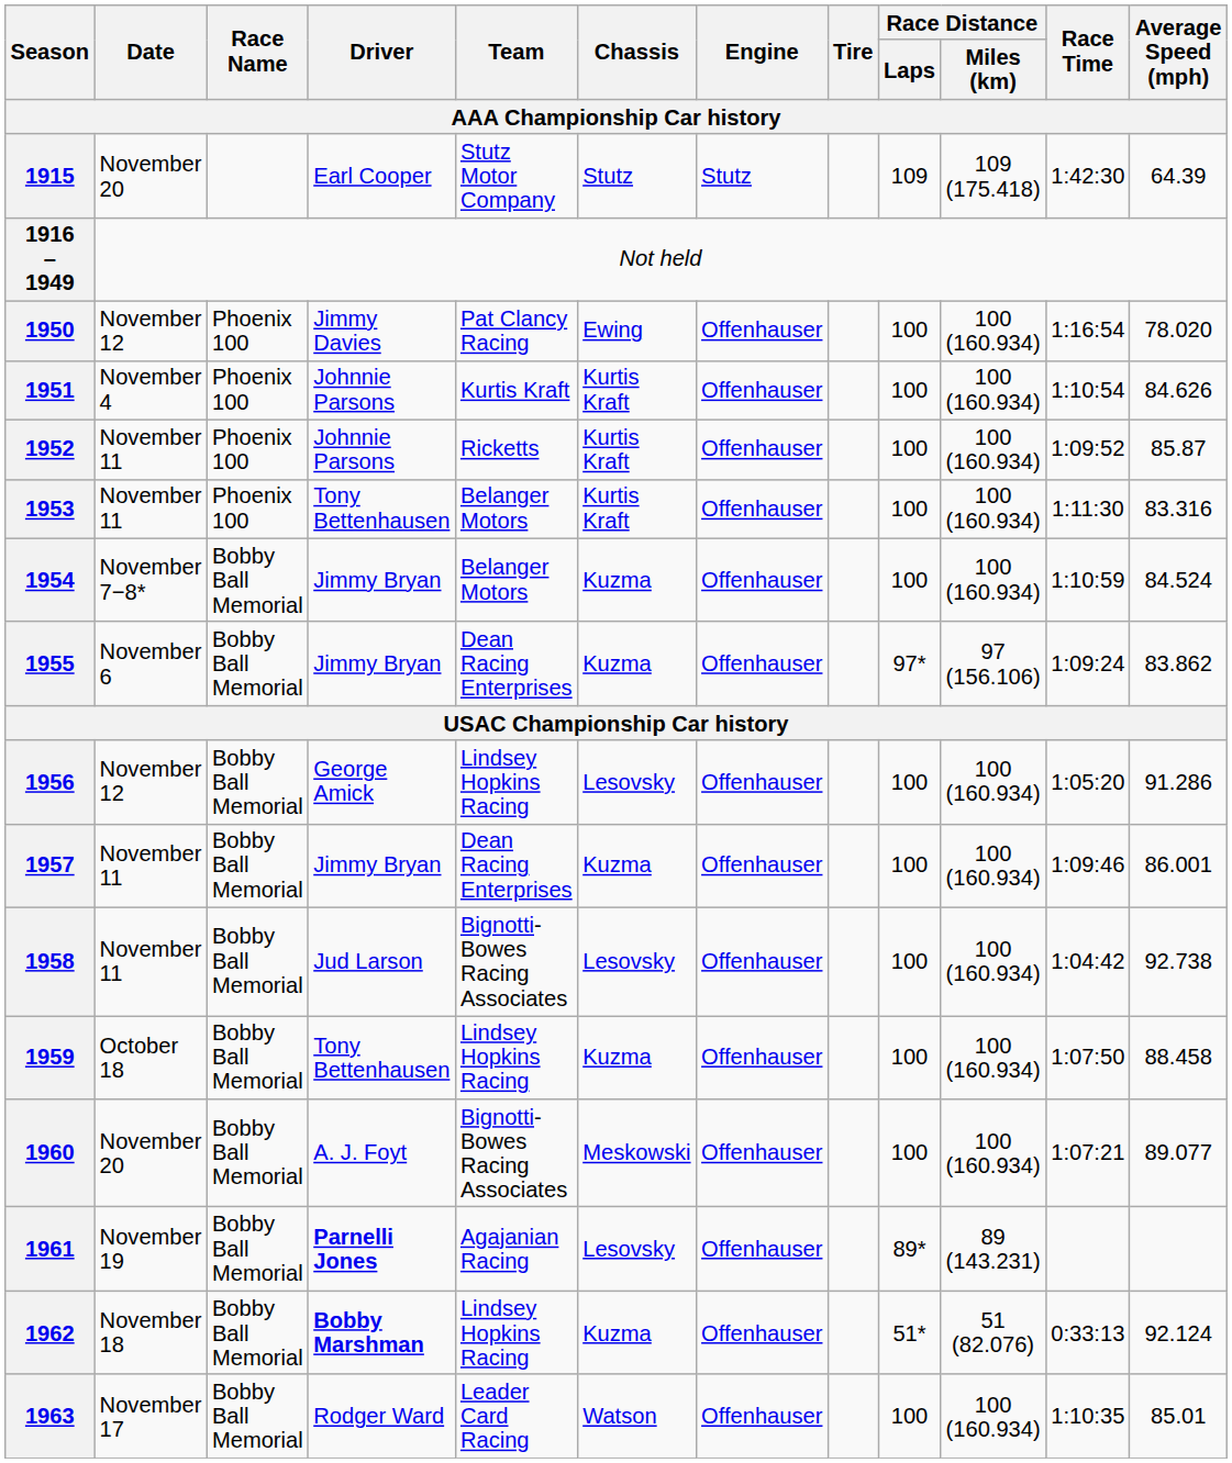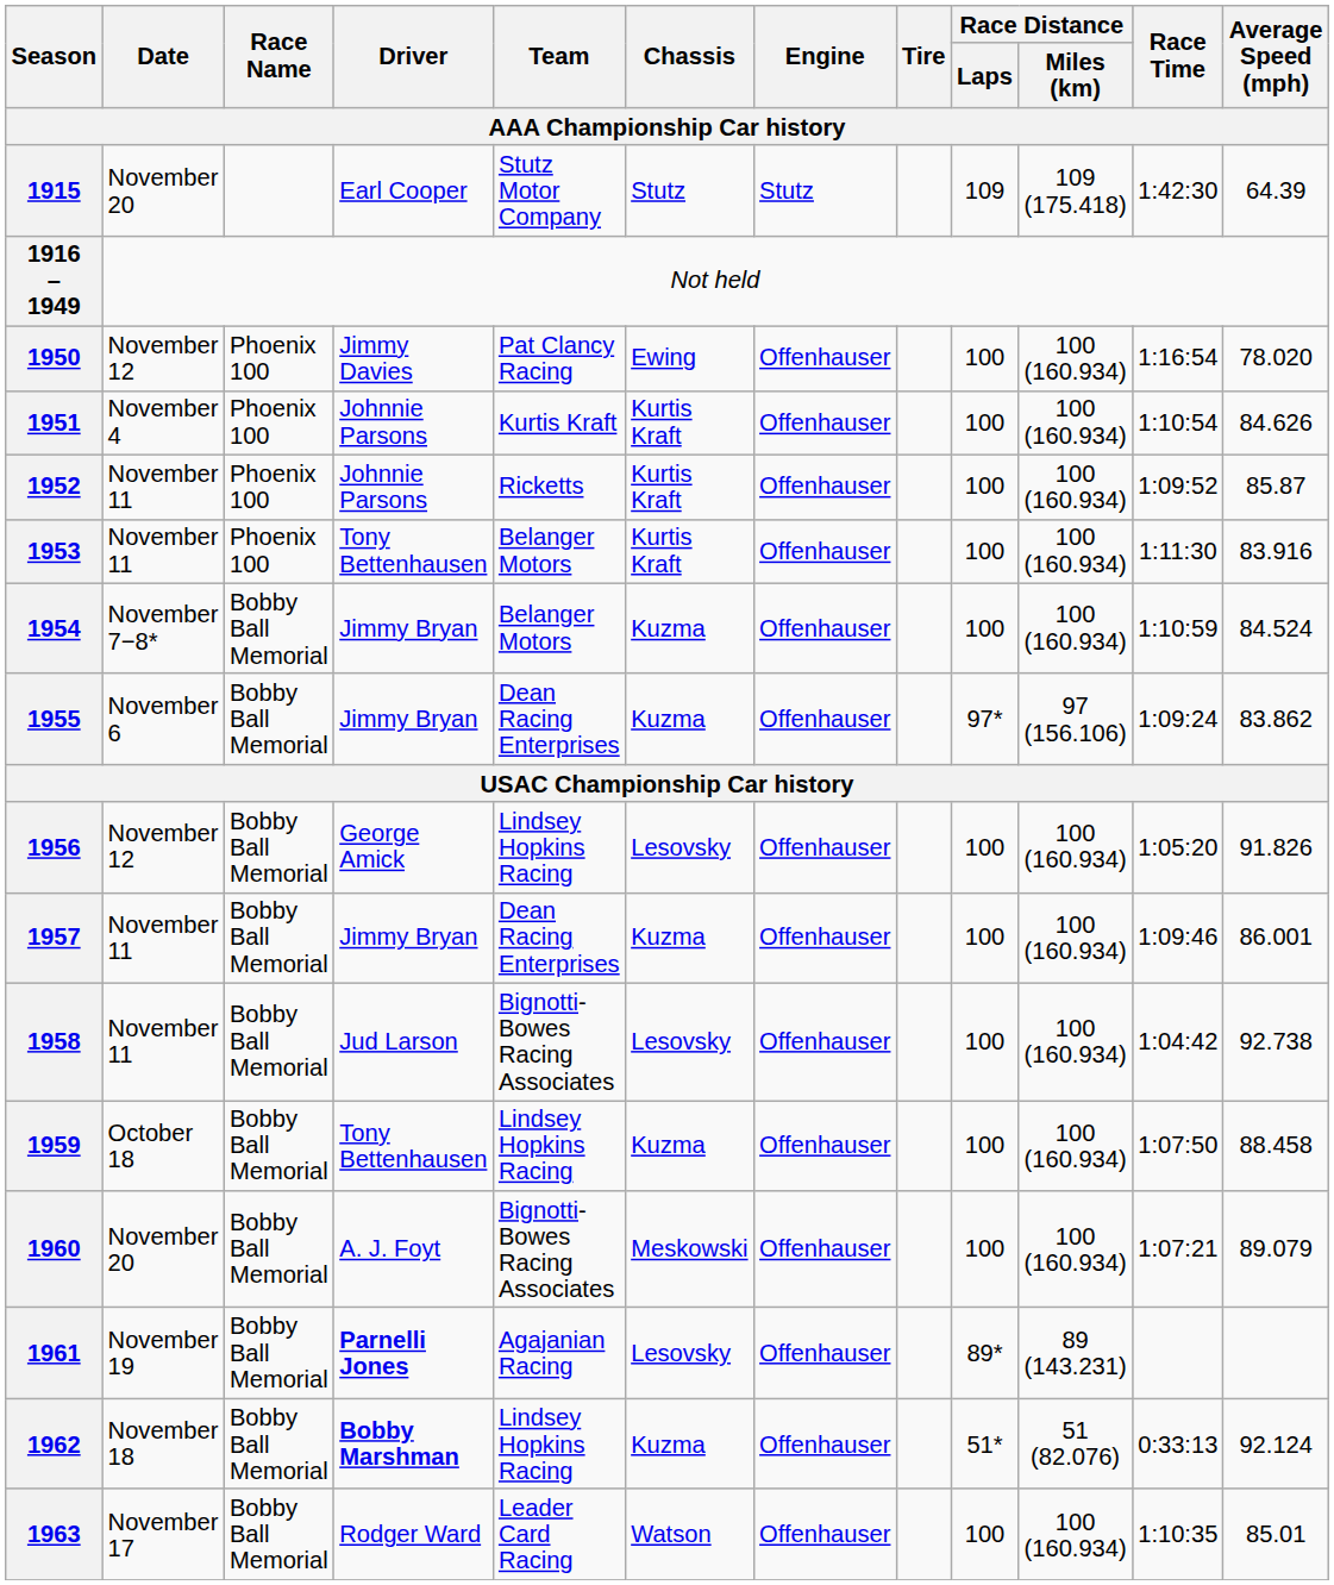1953 | Average Speed (mph) / AAA Championship Car history: 83.316 -> 83.916
1956 | Average Speed (mph) / AAA Championship Car history: 91.286 -> 91.826
1960 | Average Speed (mph) / AAA Championship Car history: 89.077 -> 89.079
